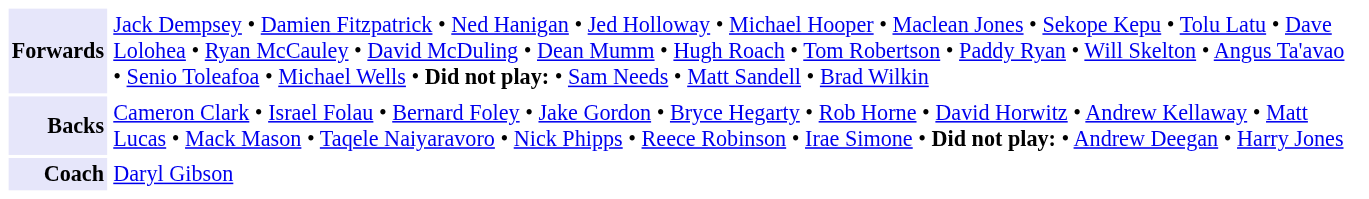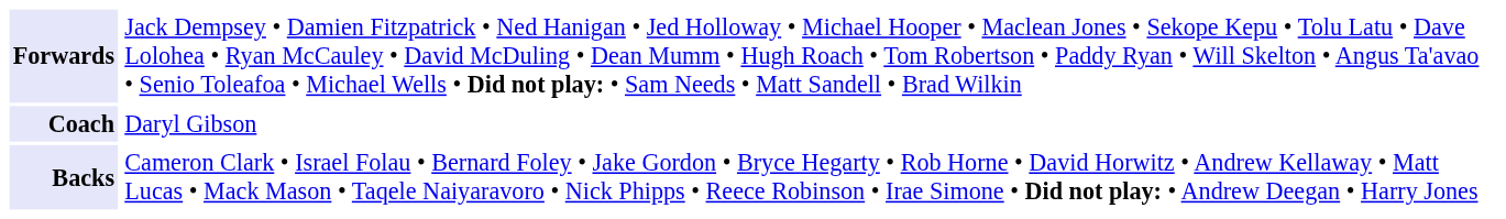rows swapped: Backs <-> Coach
